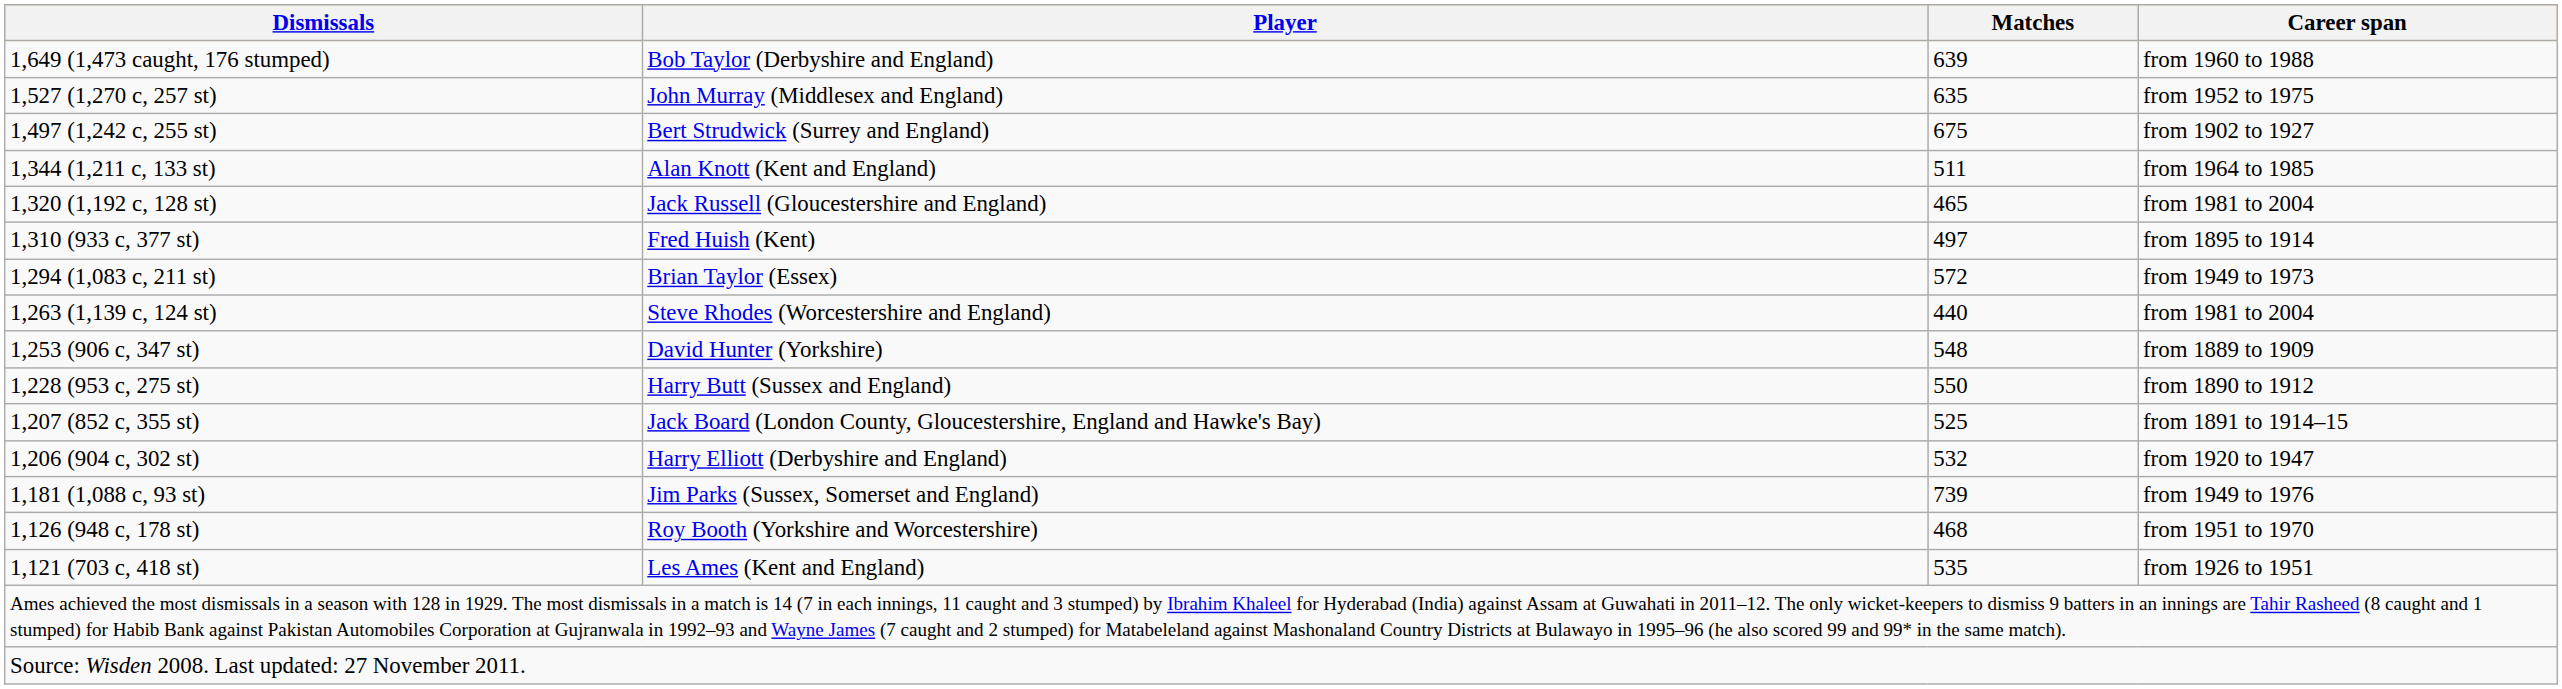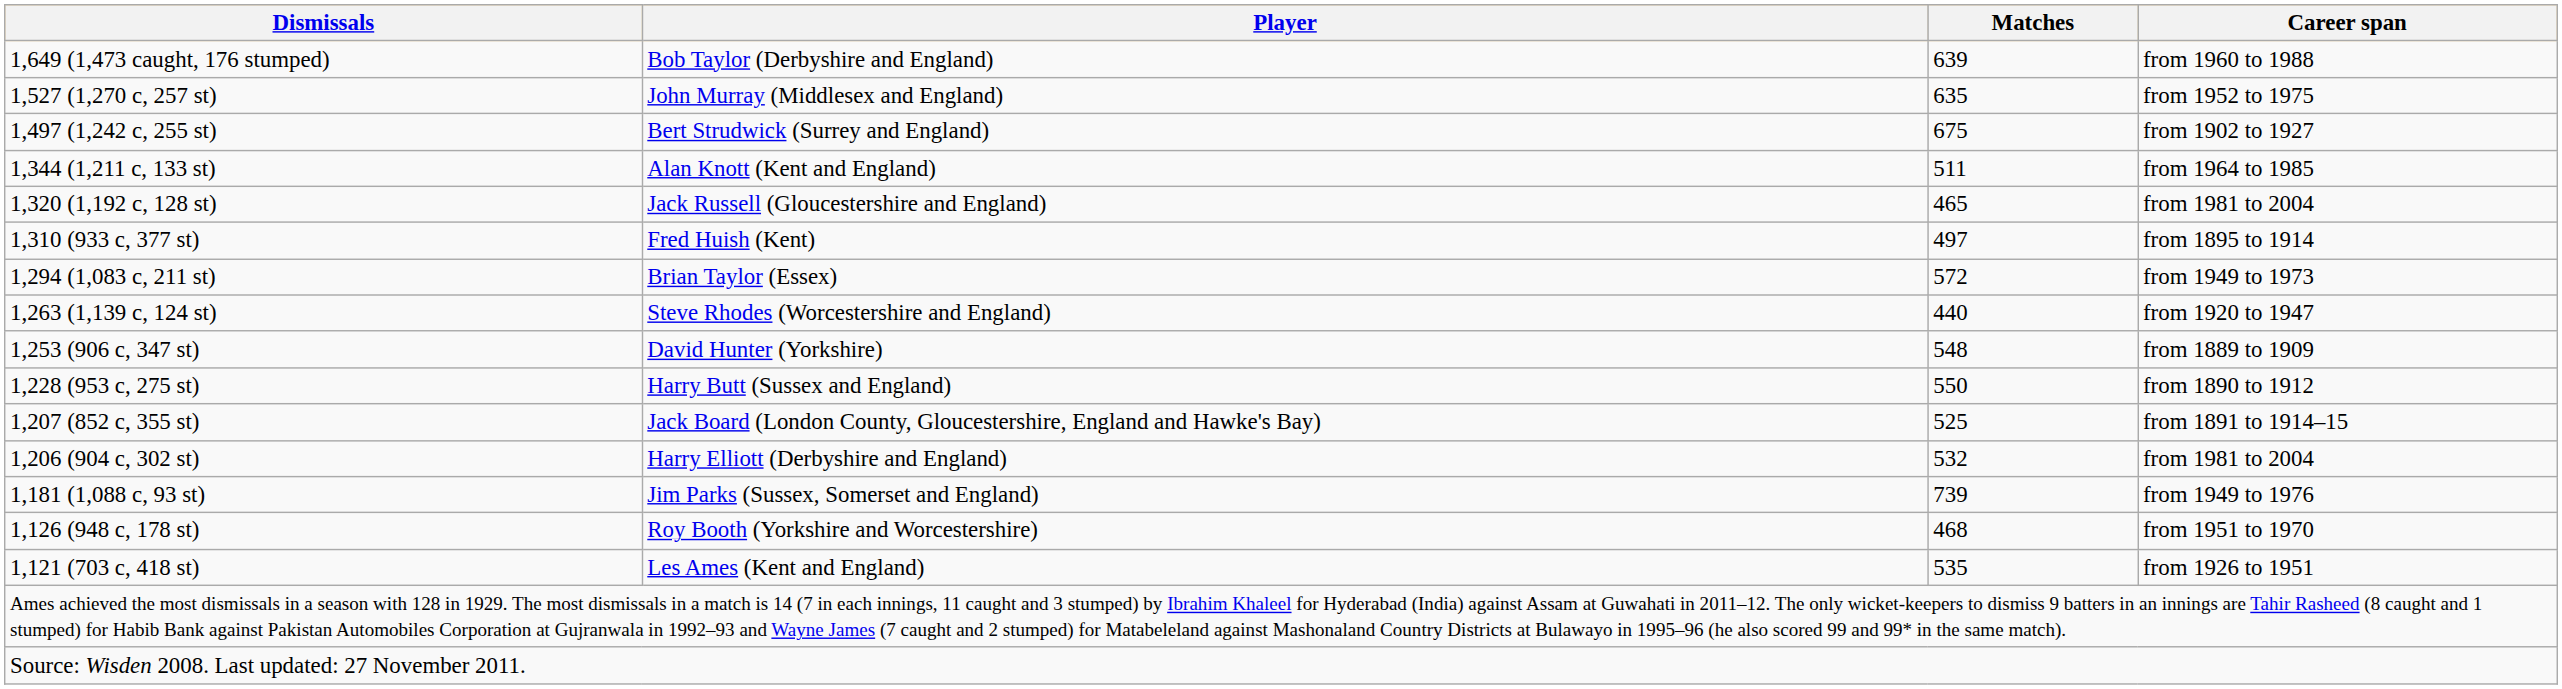1,263 (1,139 c, 124 st) | Career span: from 1981 to 2004 -> from 1920 to 1947
1,206 (904 c, 302 st) | Career span: from 1920 to 1947 -> from 1981 to 2004
